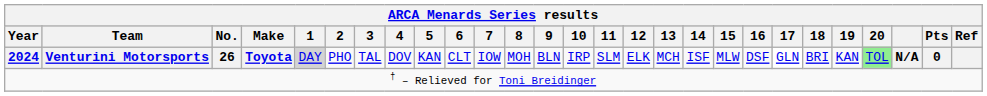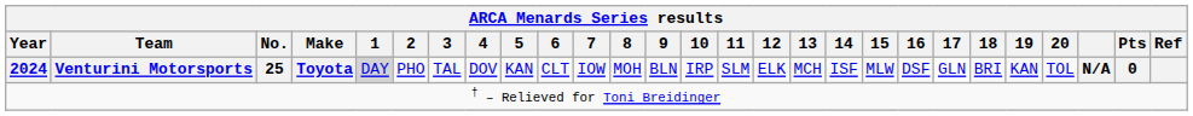2024 | No.: 26 -> 25
2024 | 20: lightgreen background -> no background
